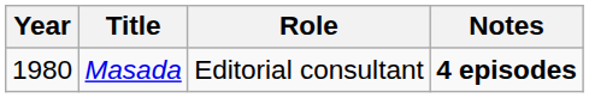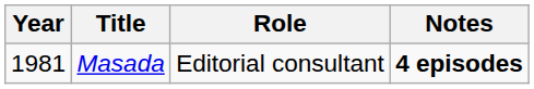Masada | Year: 1980 -> 1981
